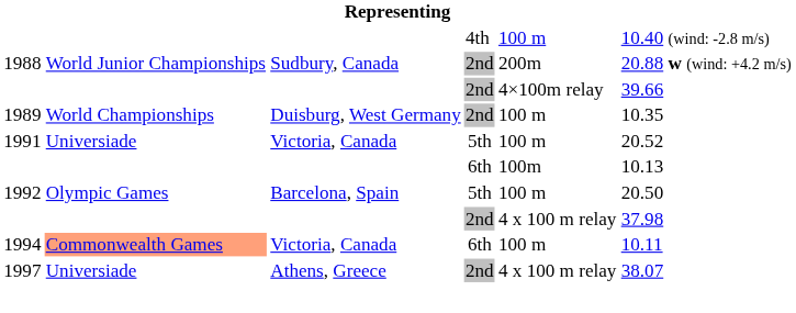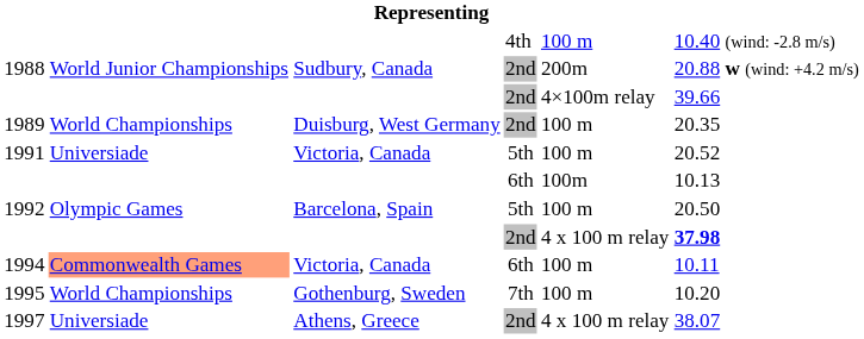1989 | column 6: 10.35 -> 20.35
1992 / 2nd | column 6: normal -> bold
+ row: 1995 | World Championships | Gothenburg, Sweden | 7th | 100 m | 10.20
